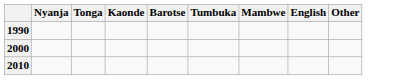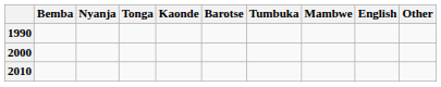+ column: Bemba
